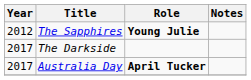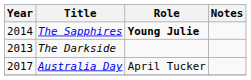The Sapphires | Year: 2012 -> 2014
The Darkside | Year: 2017 -> 2013
Australia Day | Role: bold -> normal
